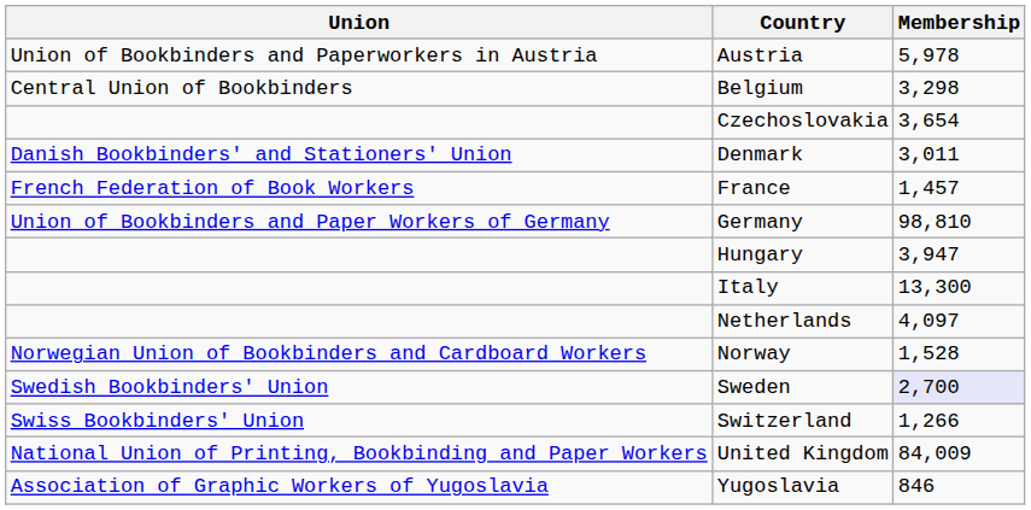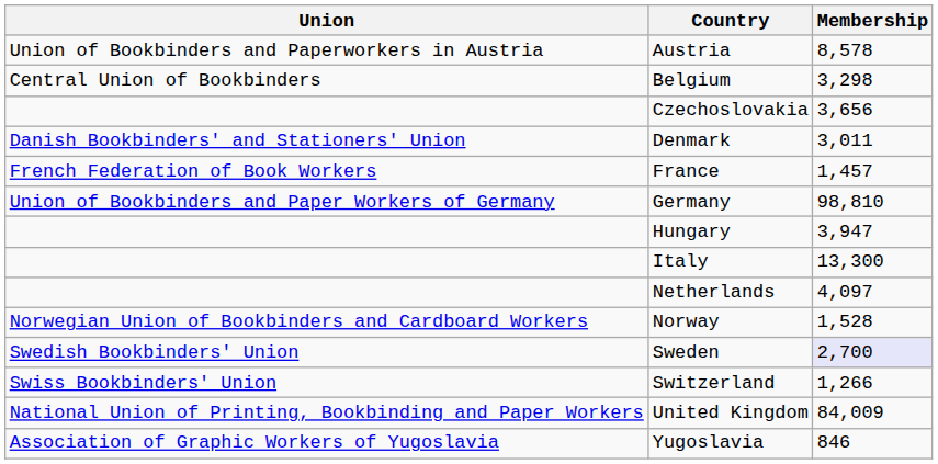Austria | Membership: 5,978 -> 8,578
Czechoslovakia | Membership: 3,654 -> 3,656
